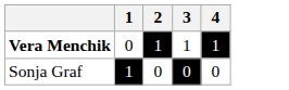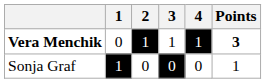+ column: Points | 3 | 1
